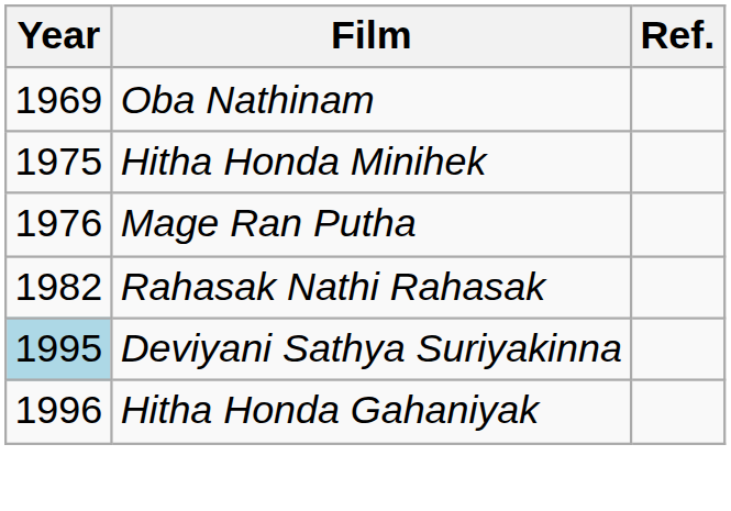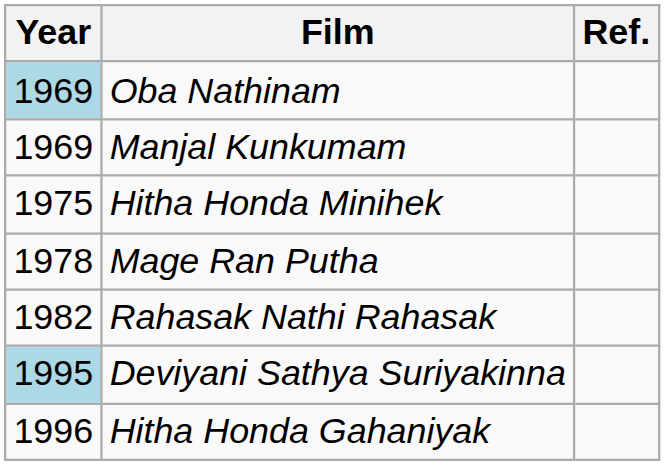Oba Nathinam | Year: no background -> lightblue background
+ row: 1969 | Manjal Kunkumam
Mage Ran Putha | Year: 1976 -> 1978
